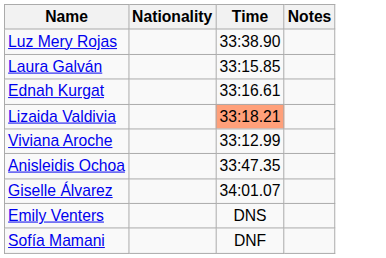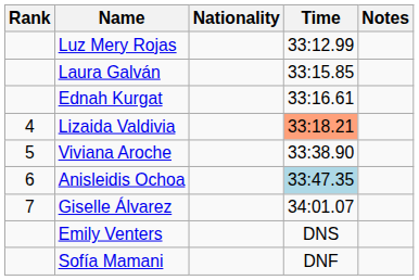+ column: Rank | 4 | 5 | 6 | 7
Luz Mery Rojas | Time: 33:38.90 -> 33:12.99
Viviana Aroche | Time: 33:12.99 -> 33:38.90
Anisleidis Ochoa | Time: no background -> lightblue background
